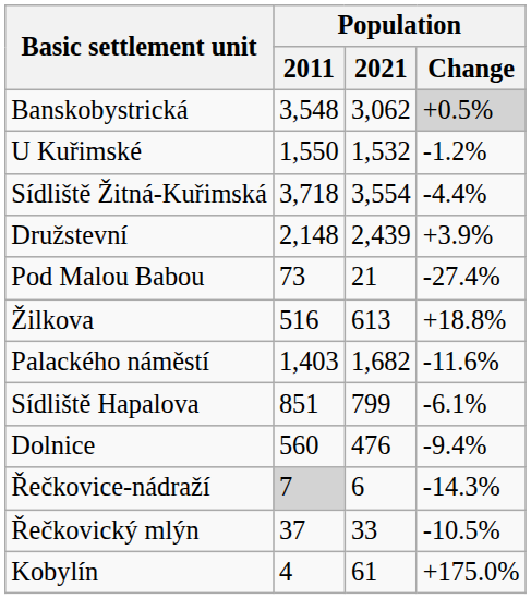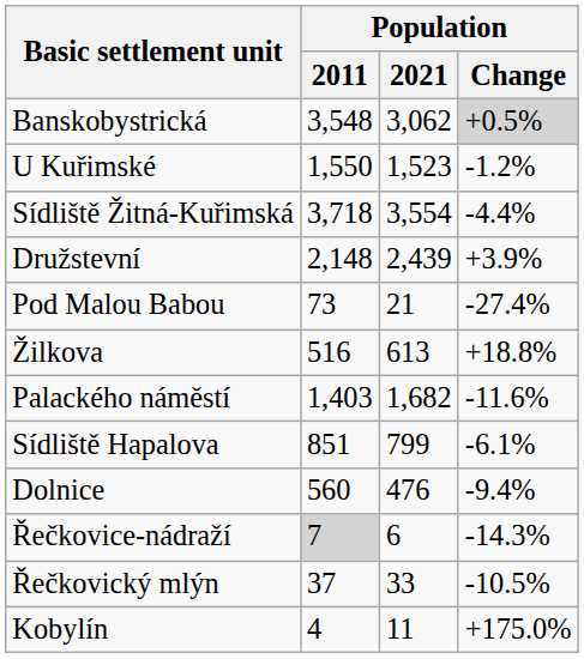U Kuřimské | Population / 2021: 1,532 -> 1,523
Kobylín | Population / 2021: 61 -> 11
